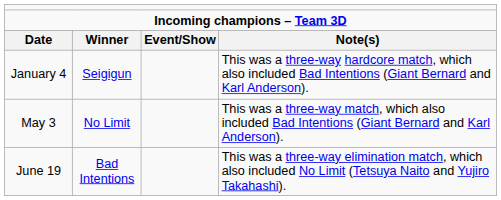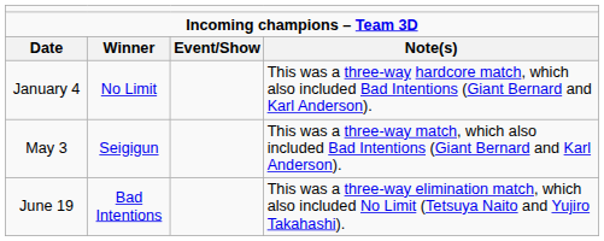January 4 | column 2: Seigigun -> No Limit
May 3 | column 2: No Limit -> Seigigun
